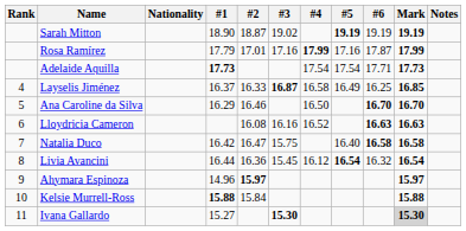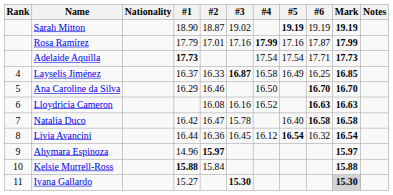Natalia Duco | #3: 15.75 -> 15.78
Livia Avancini | #3: 15.45 -> 16.45
